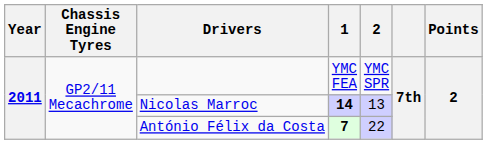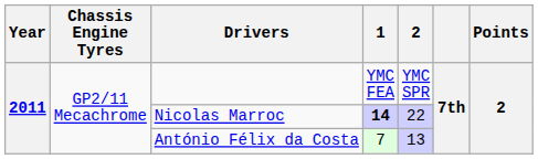Nicolas Marroc | 2: 13 -> 22
António Félix da Costa | 1: bold -> normal
António Félix da Costa | 2: 22 -> 13
